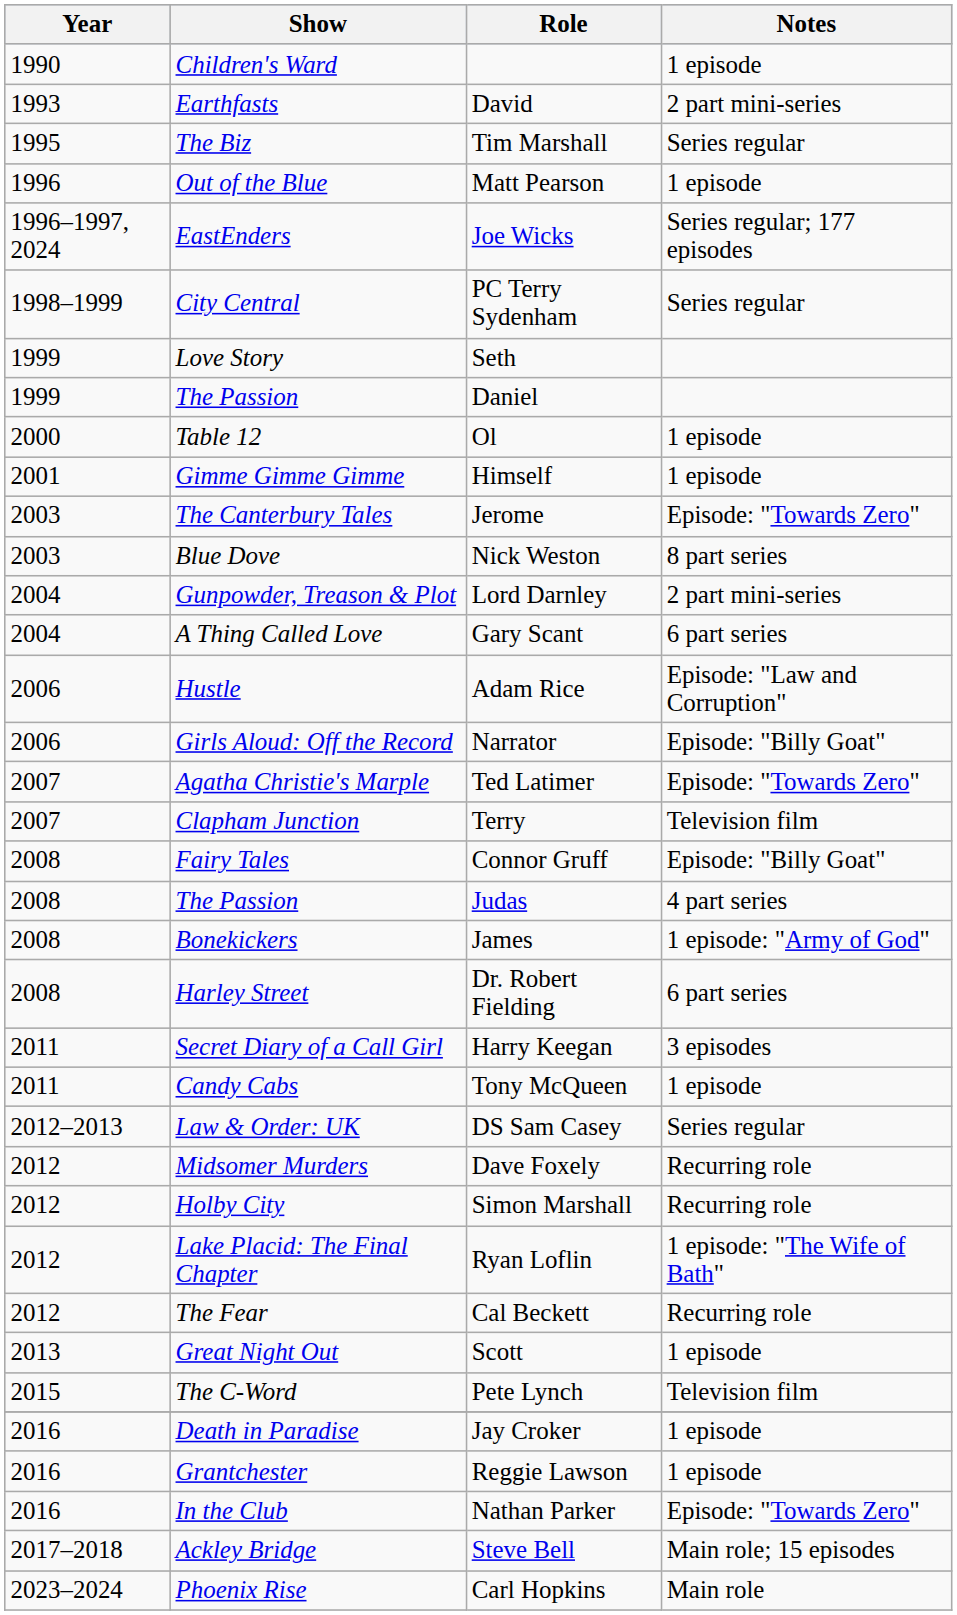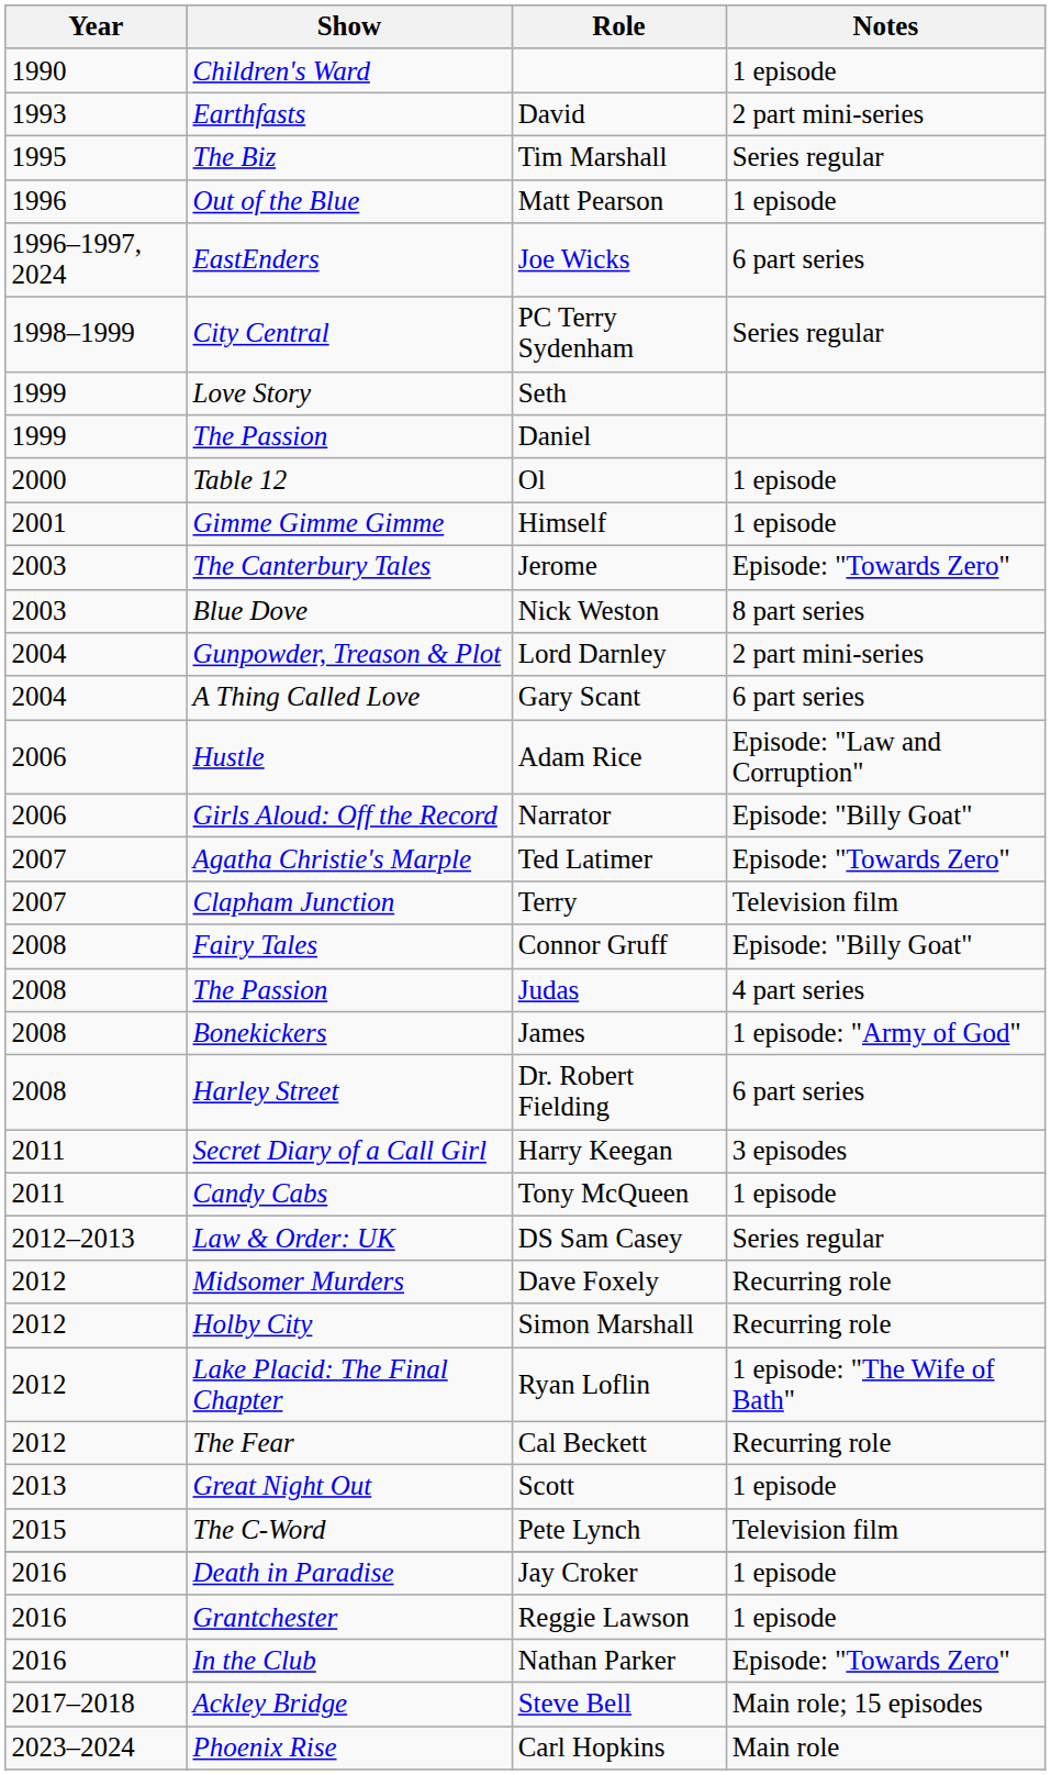Joe Wicks | Notes: Series regular; 177 episodes -> 6 part series
